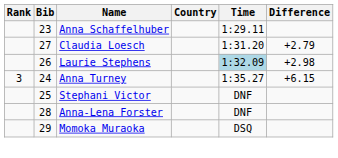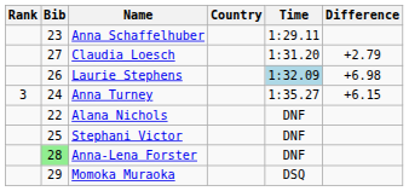Laurie Stephens | Difference: +2.98 -> +6.98
+ row: 22 | Alana Nichols | DNF
Anna-Lena Forster | Bib: no background -> lightgreen background
